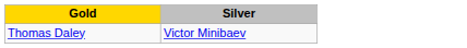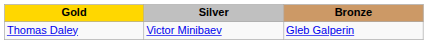+ column: Bronze | Gleb Galperin
